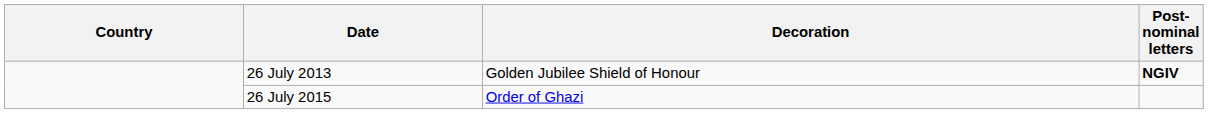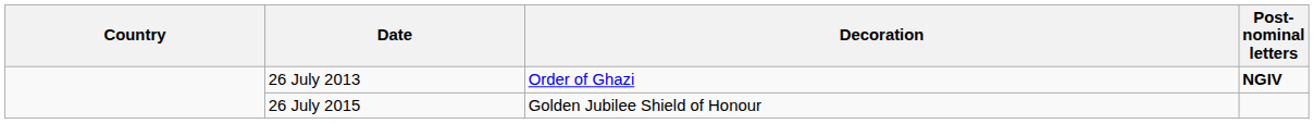26 July 2013 | Decoration: Golden Jubilee Shield of Honour -> Order of Ghazi
26 July 2015 | Decoration: Order of Ghazi -> Golden Jubilee Shield of Honour
